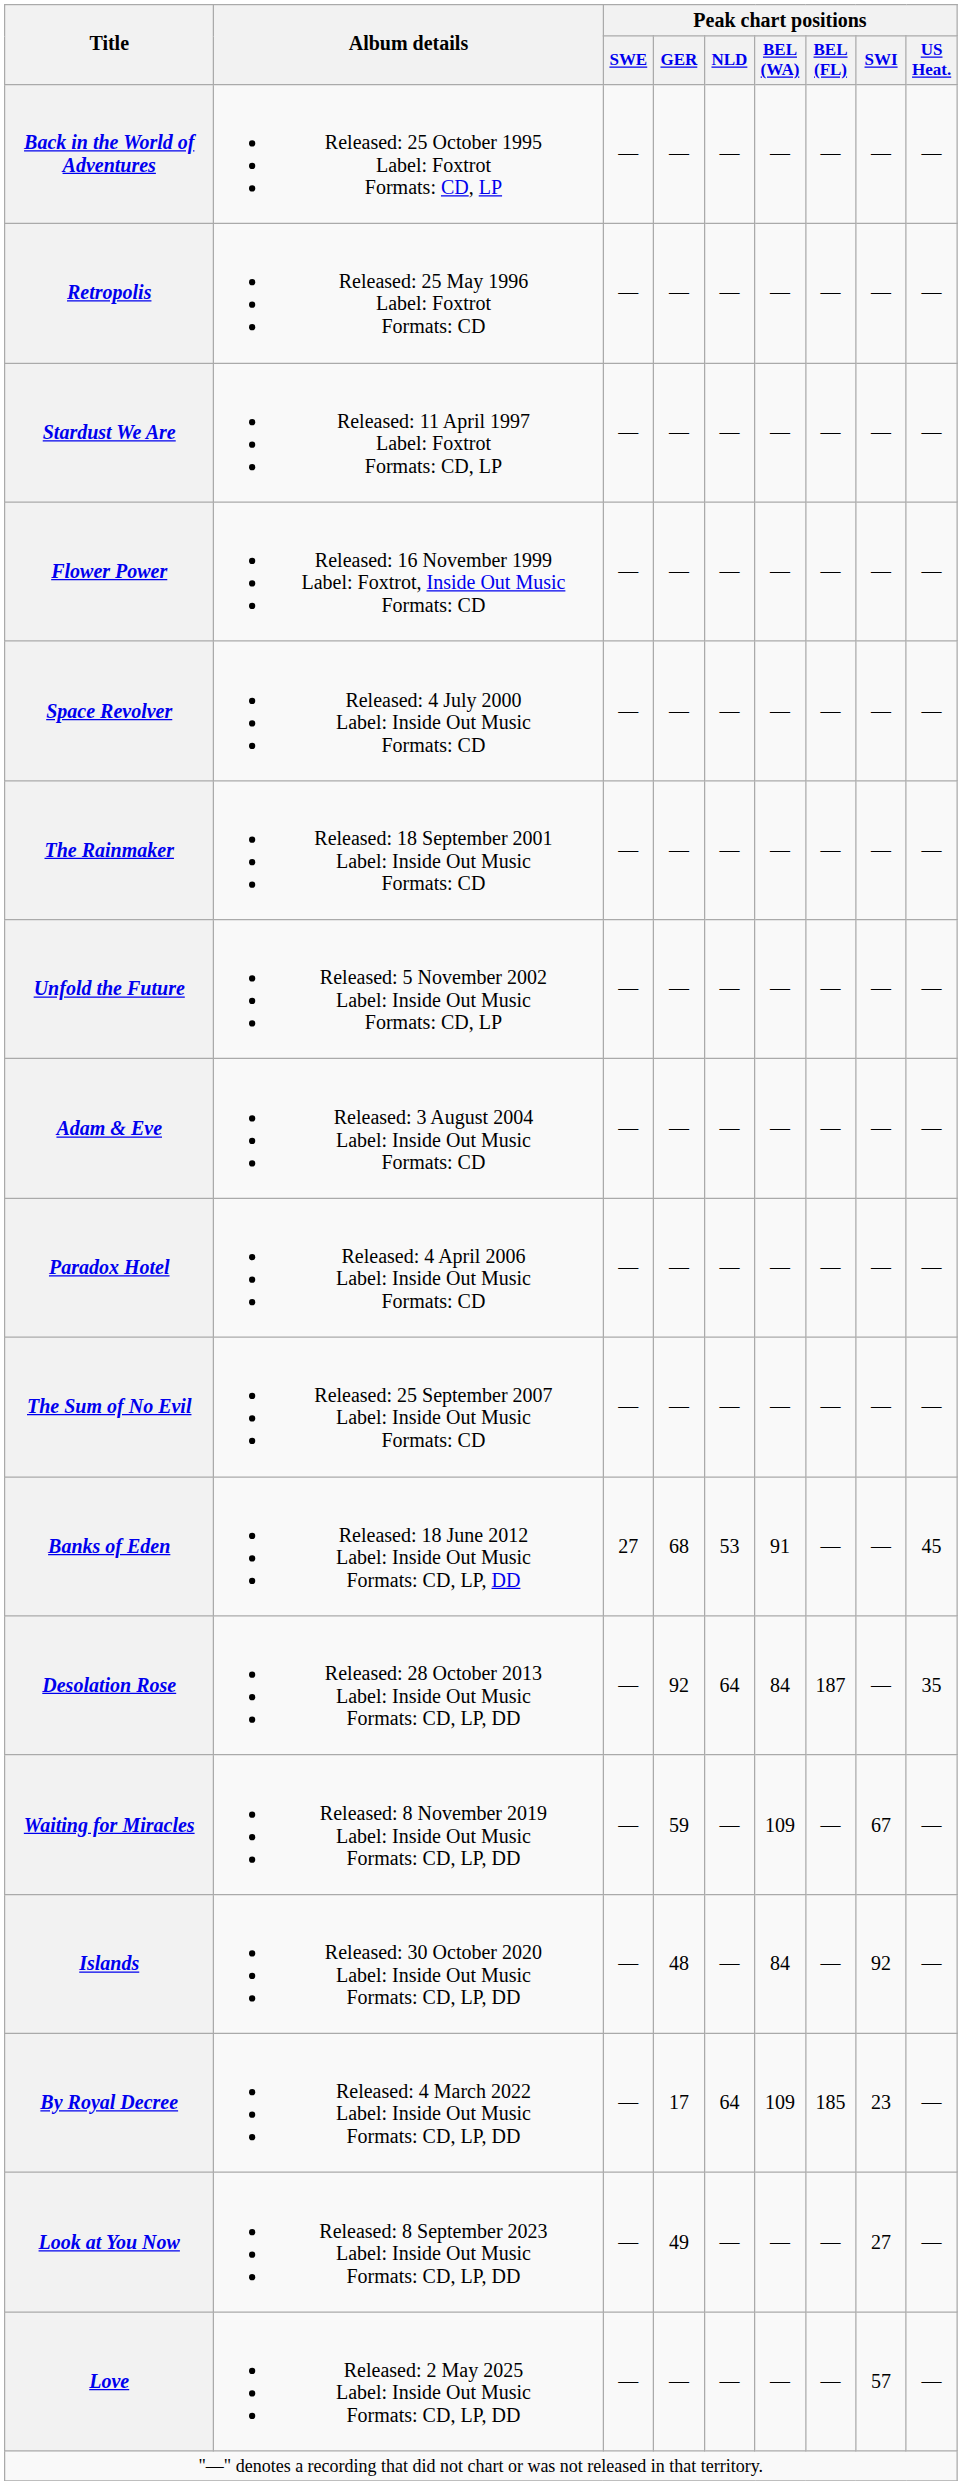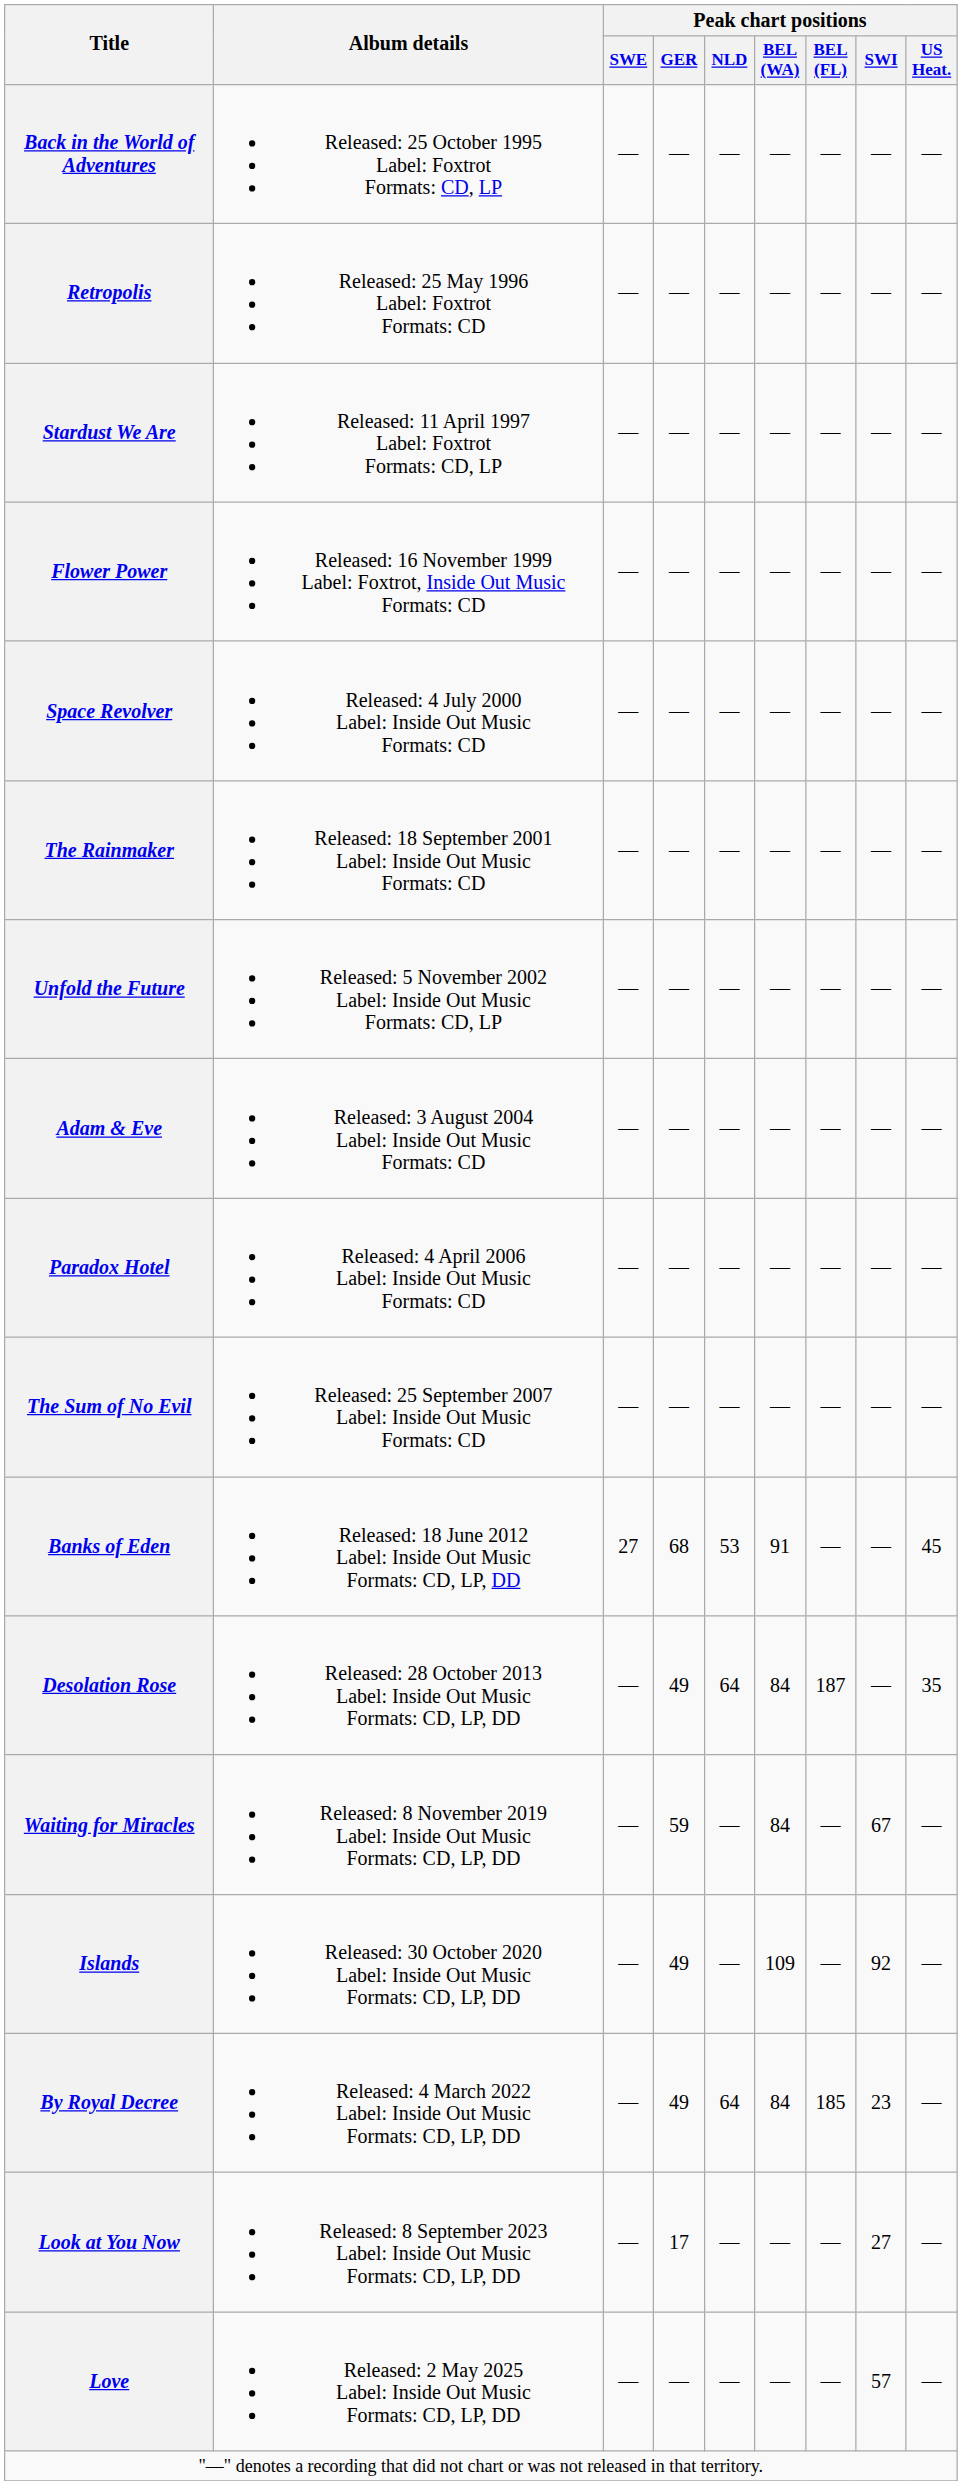Desolation Rose | Peak chart positions / GER: 92 -> 49
Waiting for Miracles | Peak chart positions / BEL (WA): 109 -> 84
Islands | Peak chart positions / GER: 48 -> 49
Islands | Peak chart positions / BEL (WA): 84 -> 109
By Royal Decree | Peak chart positions / GER: 17 -> 49
By Royal Decree | Peak chart positions / BEL (WA): 109 -> 84
Look at You Now | Peak chart positions / GER: 49 -> 17
